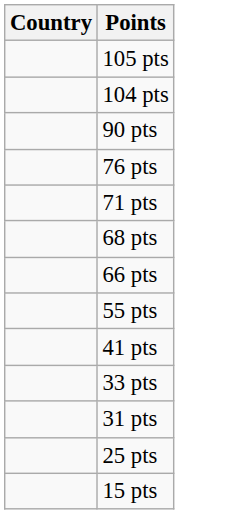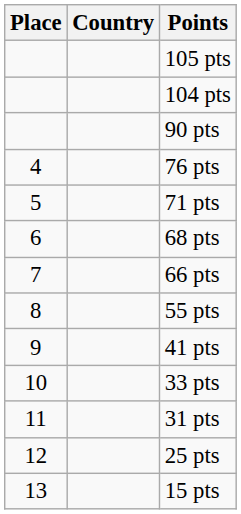+ column: Place | 4 | 5 | 6 | 7 | 8 | 9 | 10 | 11 | 12 | 13
